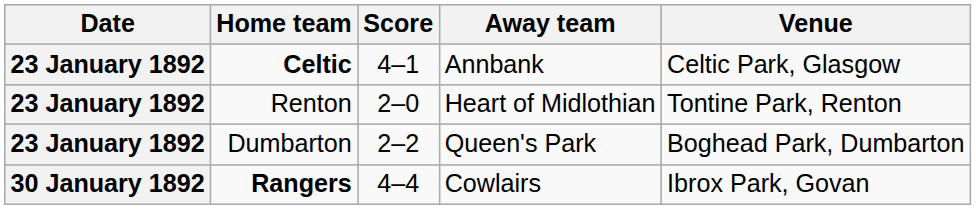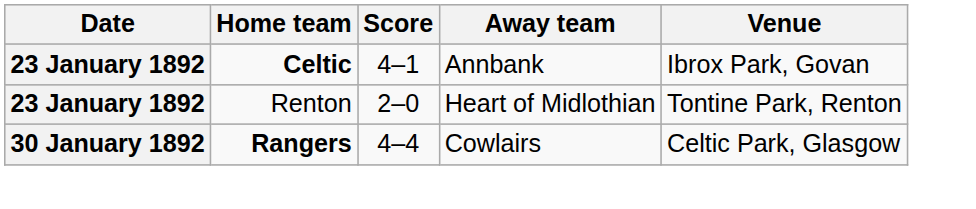Celtic | Venue: Celtic Park, Glasgow -> Ibrox Park, Govan
- row: 23 January 1892 | Dumbarton | 2–2 | Queen's Park | Boghead Park, Dumbarton
Rangers | Venue: Ibrox Park, Govan -> Celtic Park, Glasgow
